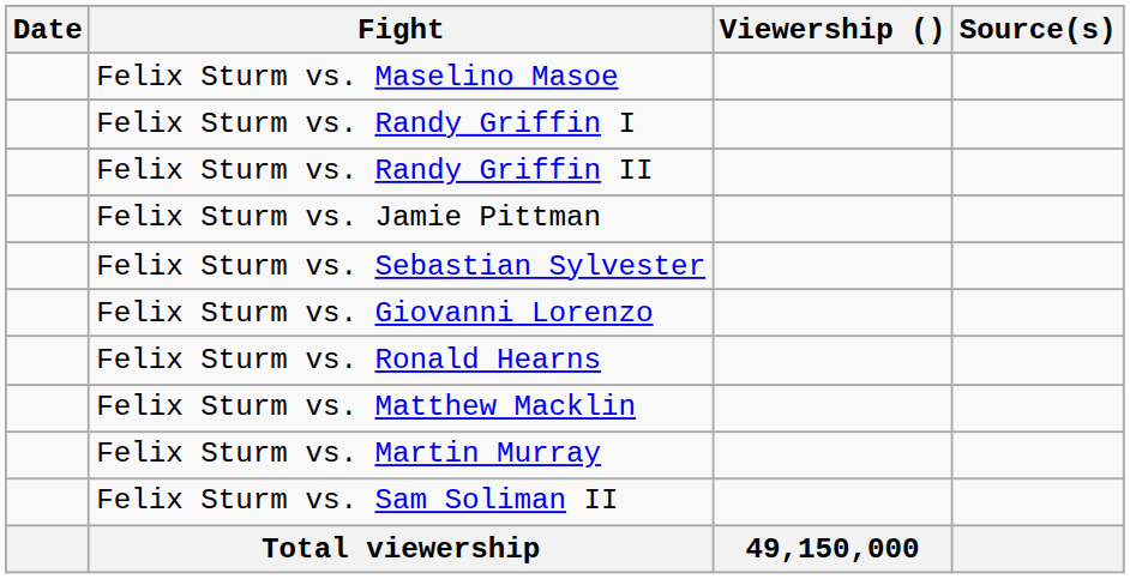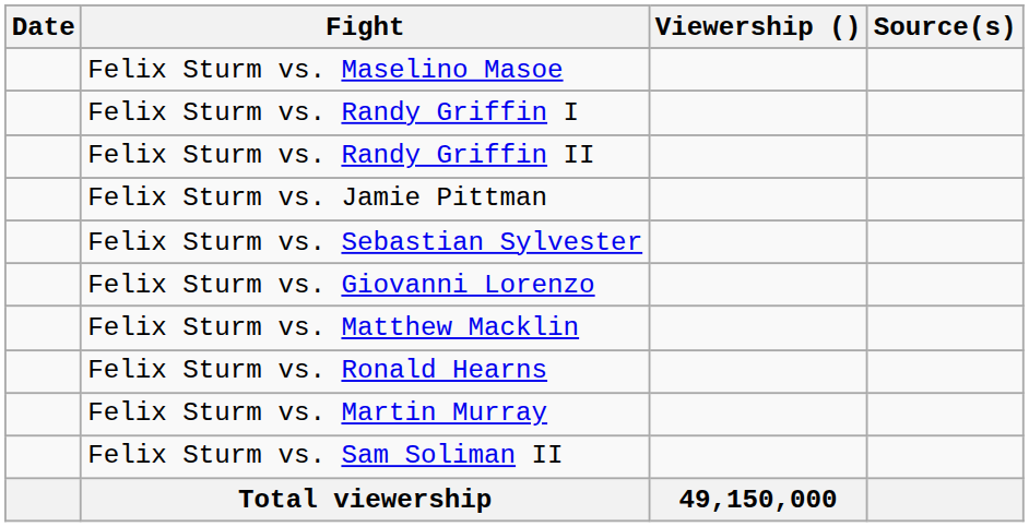rows swapped: Felix Sturm vs. Ronald Hearns <-> Felix Sturm vs. Matthew Macklin
